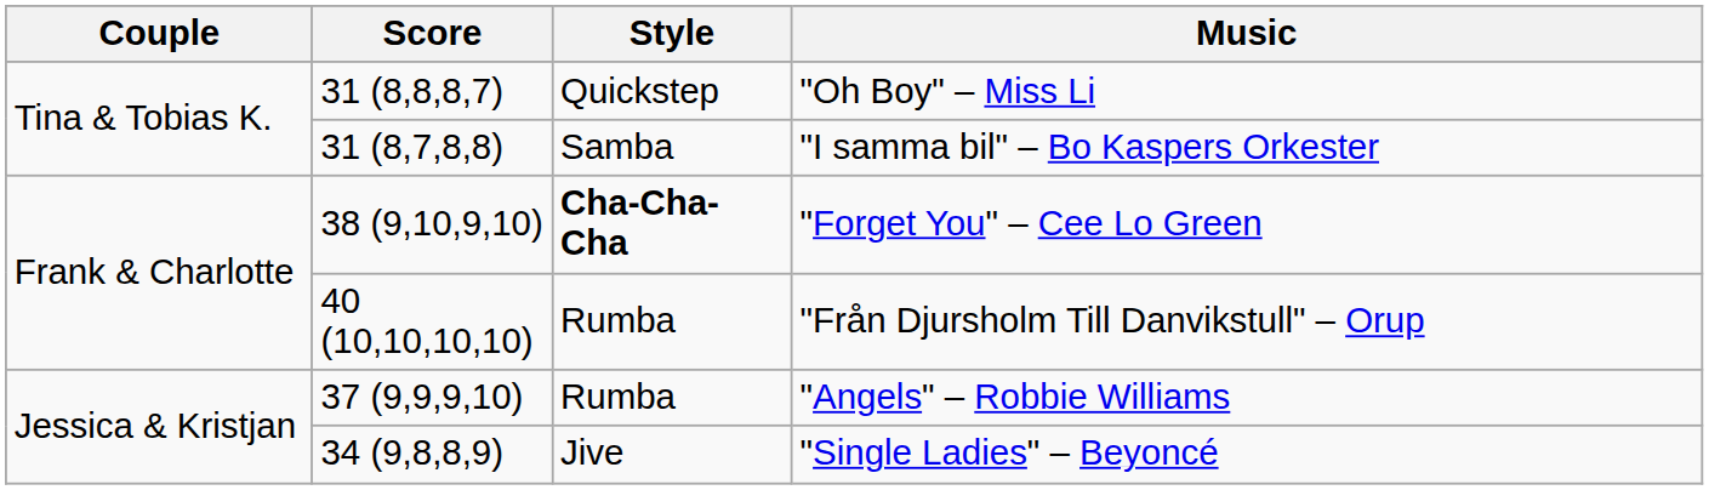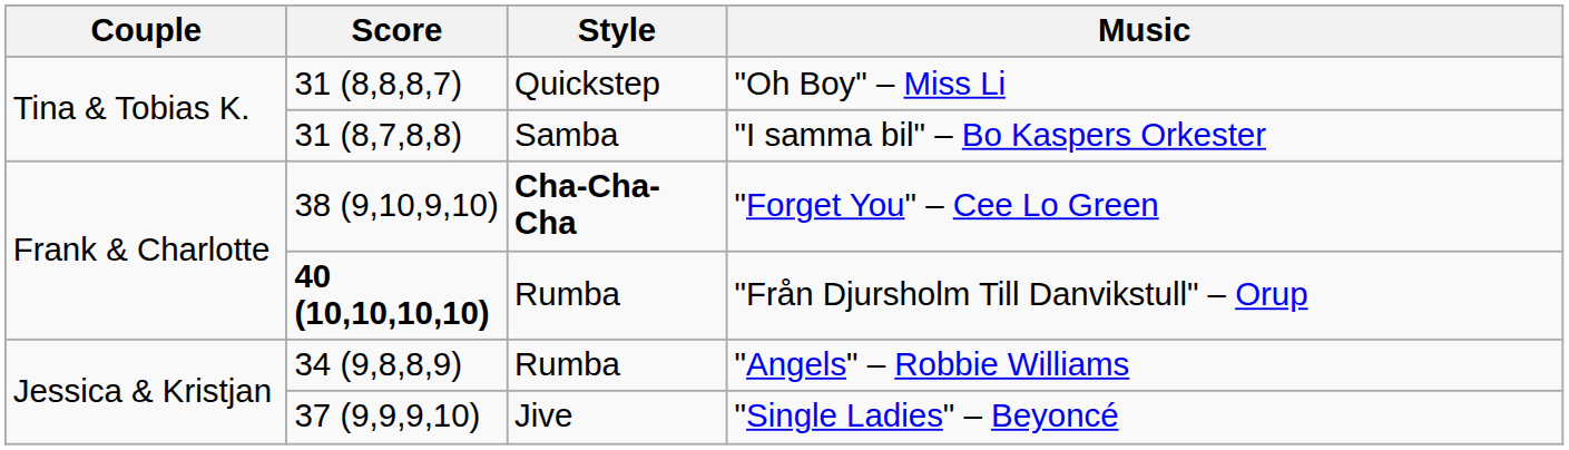"Från Djursholm Till Danvikstull" – Orup | Score: normal -> bold
"Angels" – Robbie Williams | Score: 37 (9,9,9,10) -> 34 (9,8,8,9)
"Single Ladies" – Beyoncé | Score: 34 (9,8,8,9) -> 37 (9,9,9,10)
